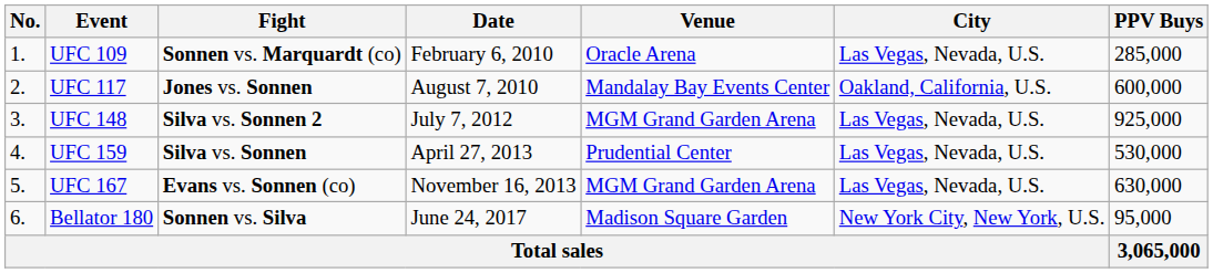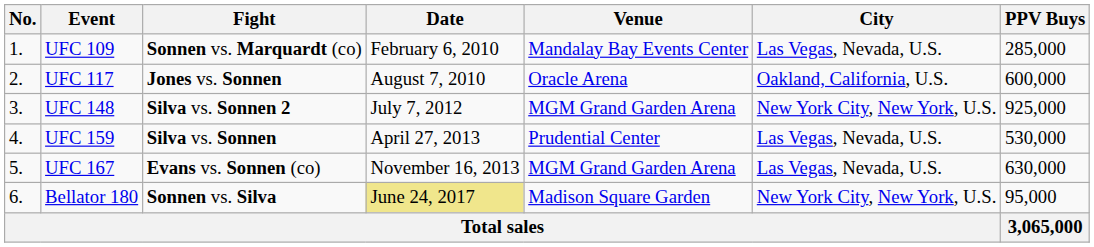UFC 109 | Venue: Oracle Arena -> Mandalay Bay Events Center
UFC 117 | Venue: Mandalay Bay Events Center -> Oracle Arena
UFC 148 | City: Las Vegas, Nevada, U.S. -> New York City, New York, U.S.
Bellator 180 | Date: no background -> khaki background
